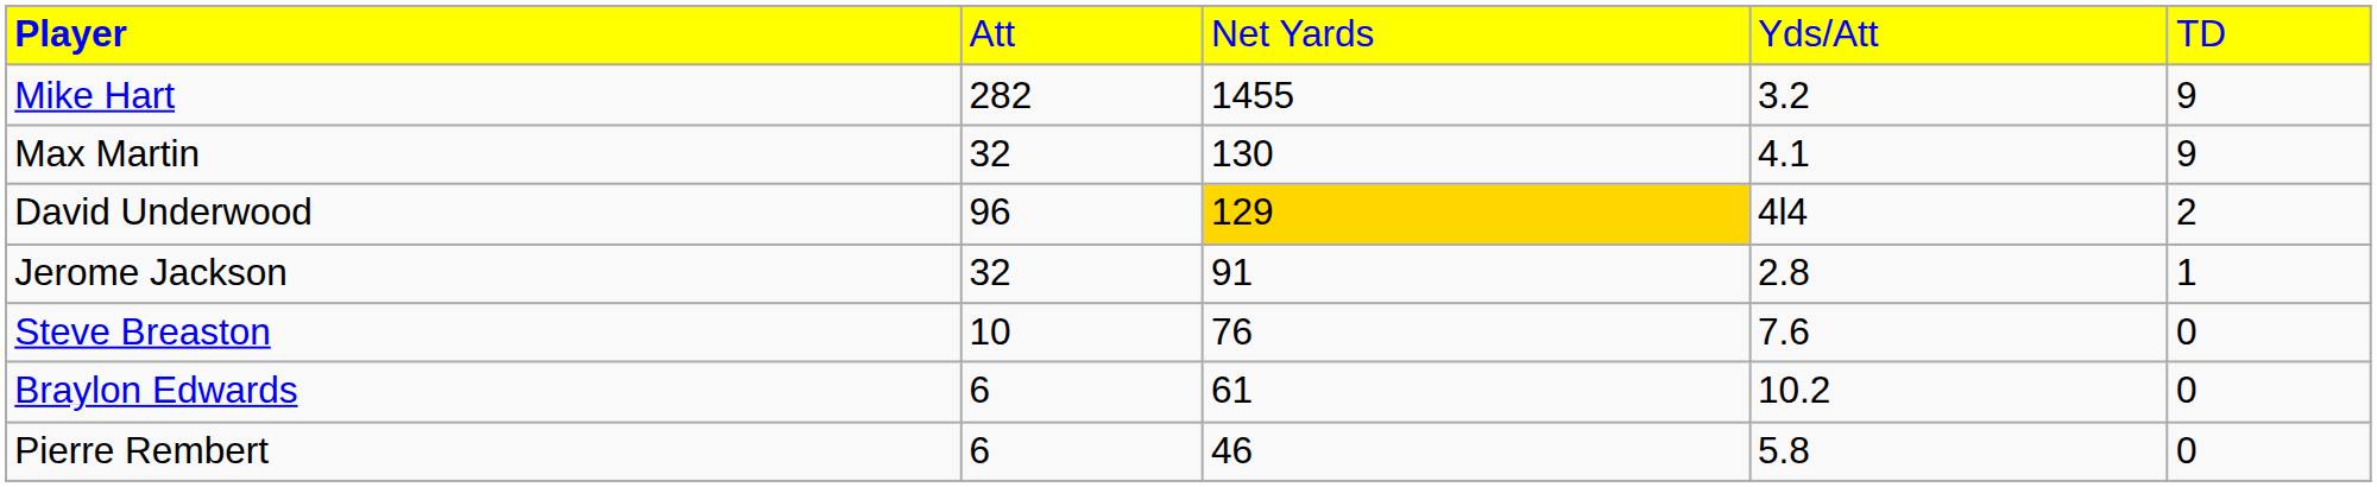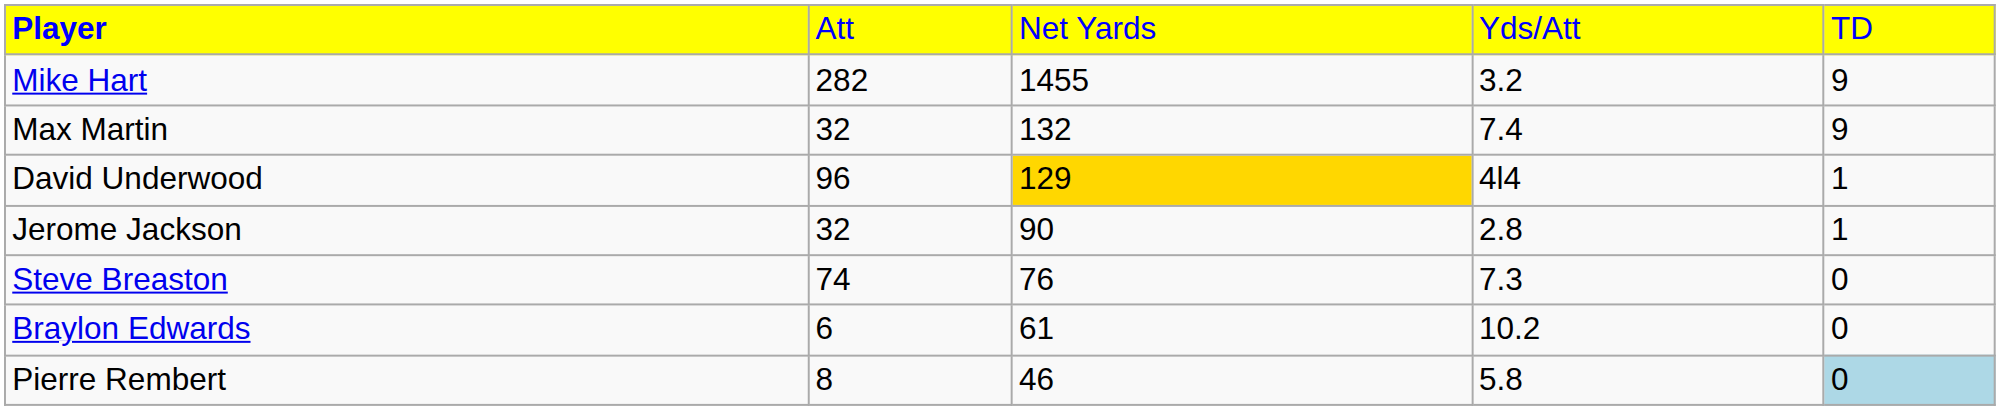Max Martin | column 3: 130 -> 132
Max Martin | column 4: 4.1 -> 7.4
David Underwood | column 5: 2 -> 1
Jerome Jackson | column 3: 91 -> 90
Steve Breaston | column 2: 10 -> 74
Steve Breaston | column 4: 7.6 -> 7.3
Pierre Rembert | column 2: 6 -> 8
Pierre Rembert | column 5: no background -> lightblue background
